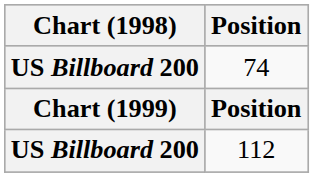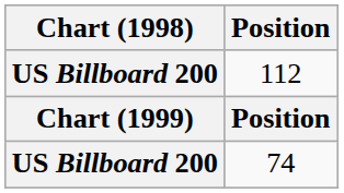rows swapped: 74 <-> 112
